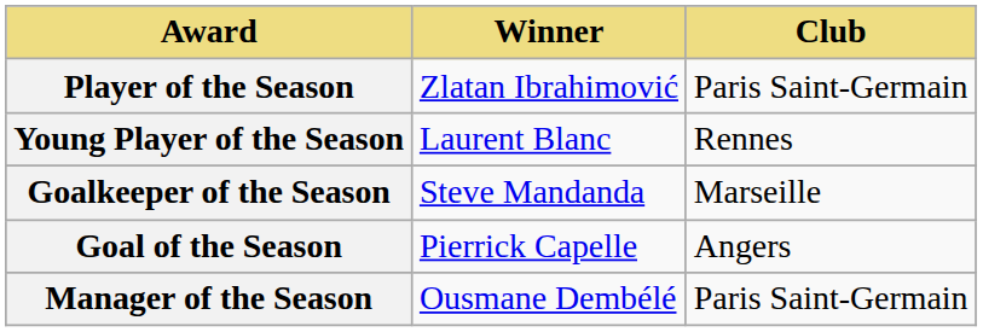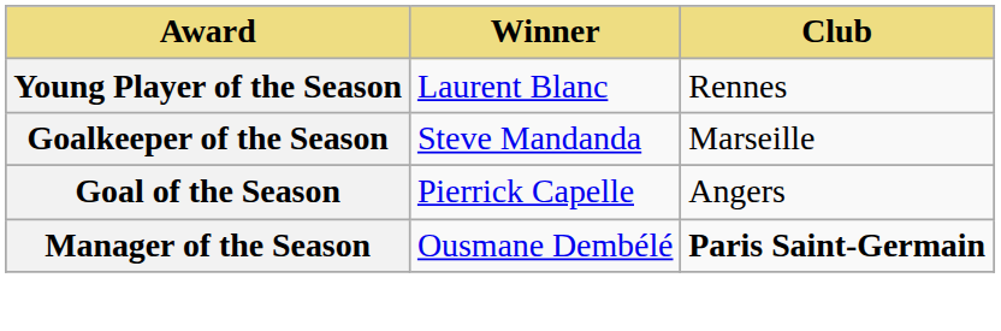- row: Player of the Season | Zlatan Ibrahimović | Paris Saint-Germain
Manager of the Season | Club: normal -> bold
